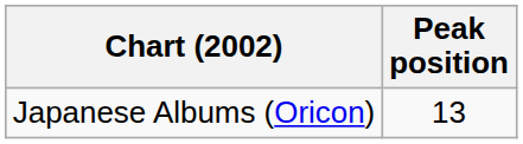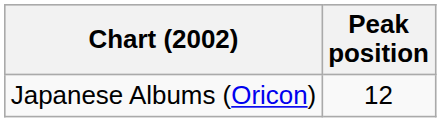Japanese Albums (Oricon) | Peak position: 13 -> 12
